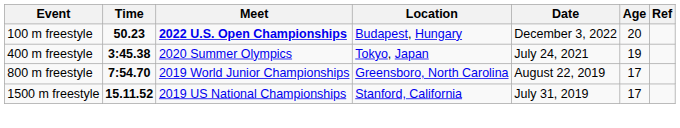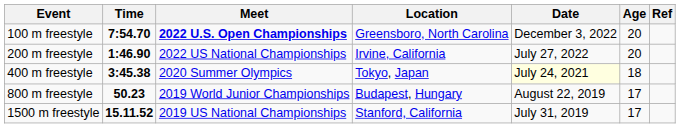100 m freestyle | Time: 50.23 -> 7:54.70
100 m freestyle | Location: Budapest, Hungary -> Greensboro, North Carolina
+ row: 200 m freestyle | 1:46.90 | 2022 US National Championships | Irvine, California | July 27, 2022 | 20
400 m freestyle | Date: no background -> lightyellow background
400 m freestyle | Age: 19 -> 18
800 m freestyle | Time: 7:54.70 -> 50.23
800 m freestyle | Location: Greensboro, North Carolina -> Budapest, Hungary
